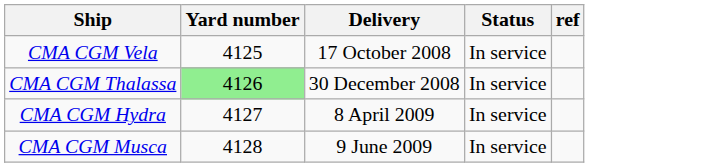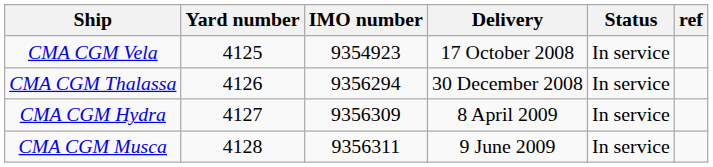+ column: IMO number | 9354923 | 9356294 | 9356309 | 9356311
CMA CGM Thalassa | Yard number: lightgreen background -> no background
